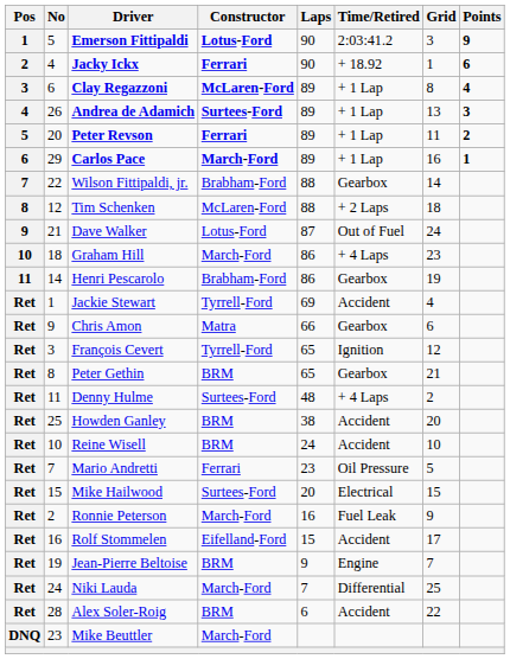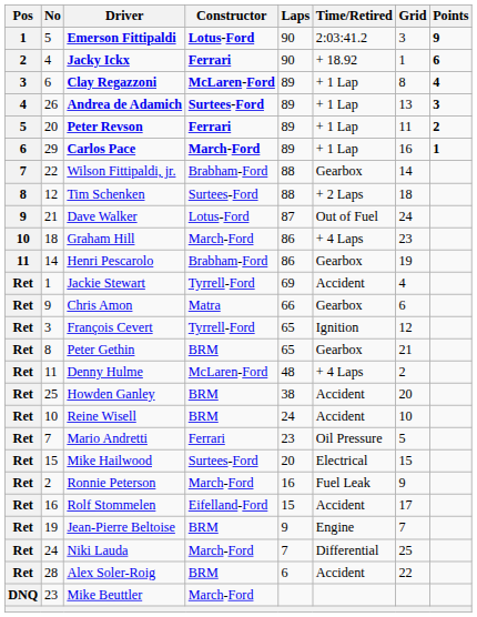Tim Schenken | Constructor: McLaren-Ford -> Surtees-Ford
Denny Hulme | Constructor: Surtees-Ford -> McLaren-Ford
